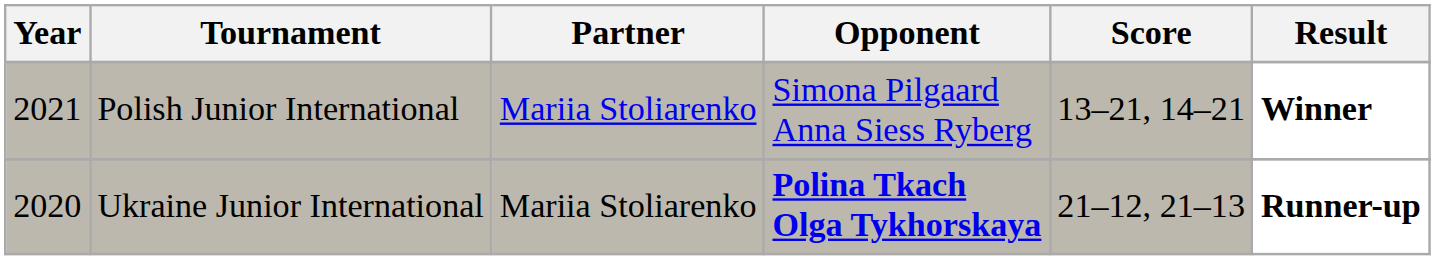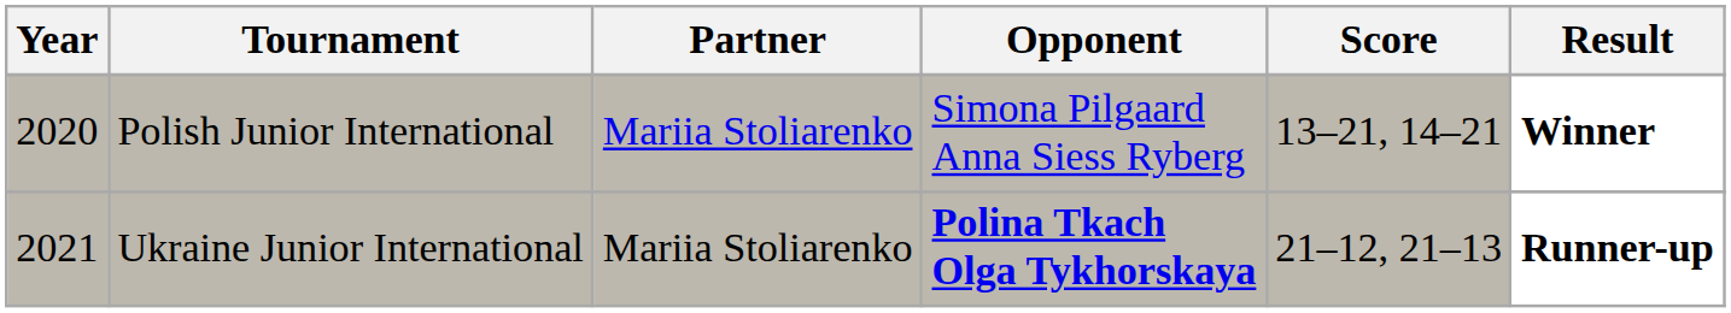Polish Junior International | Year: 2021 -> 2020
Ukraine Junior International | Year: 2020 -> 2021
